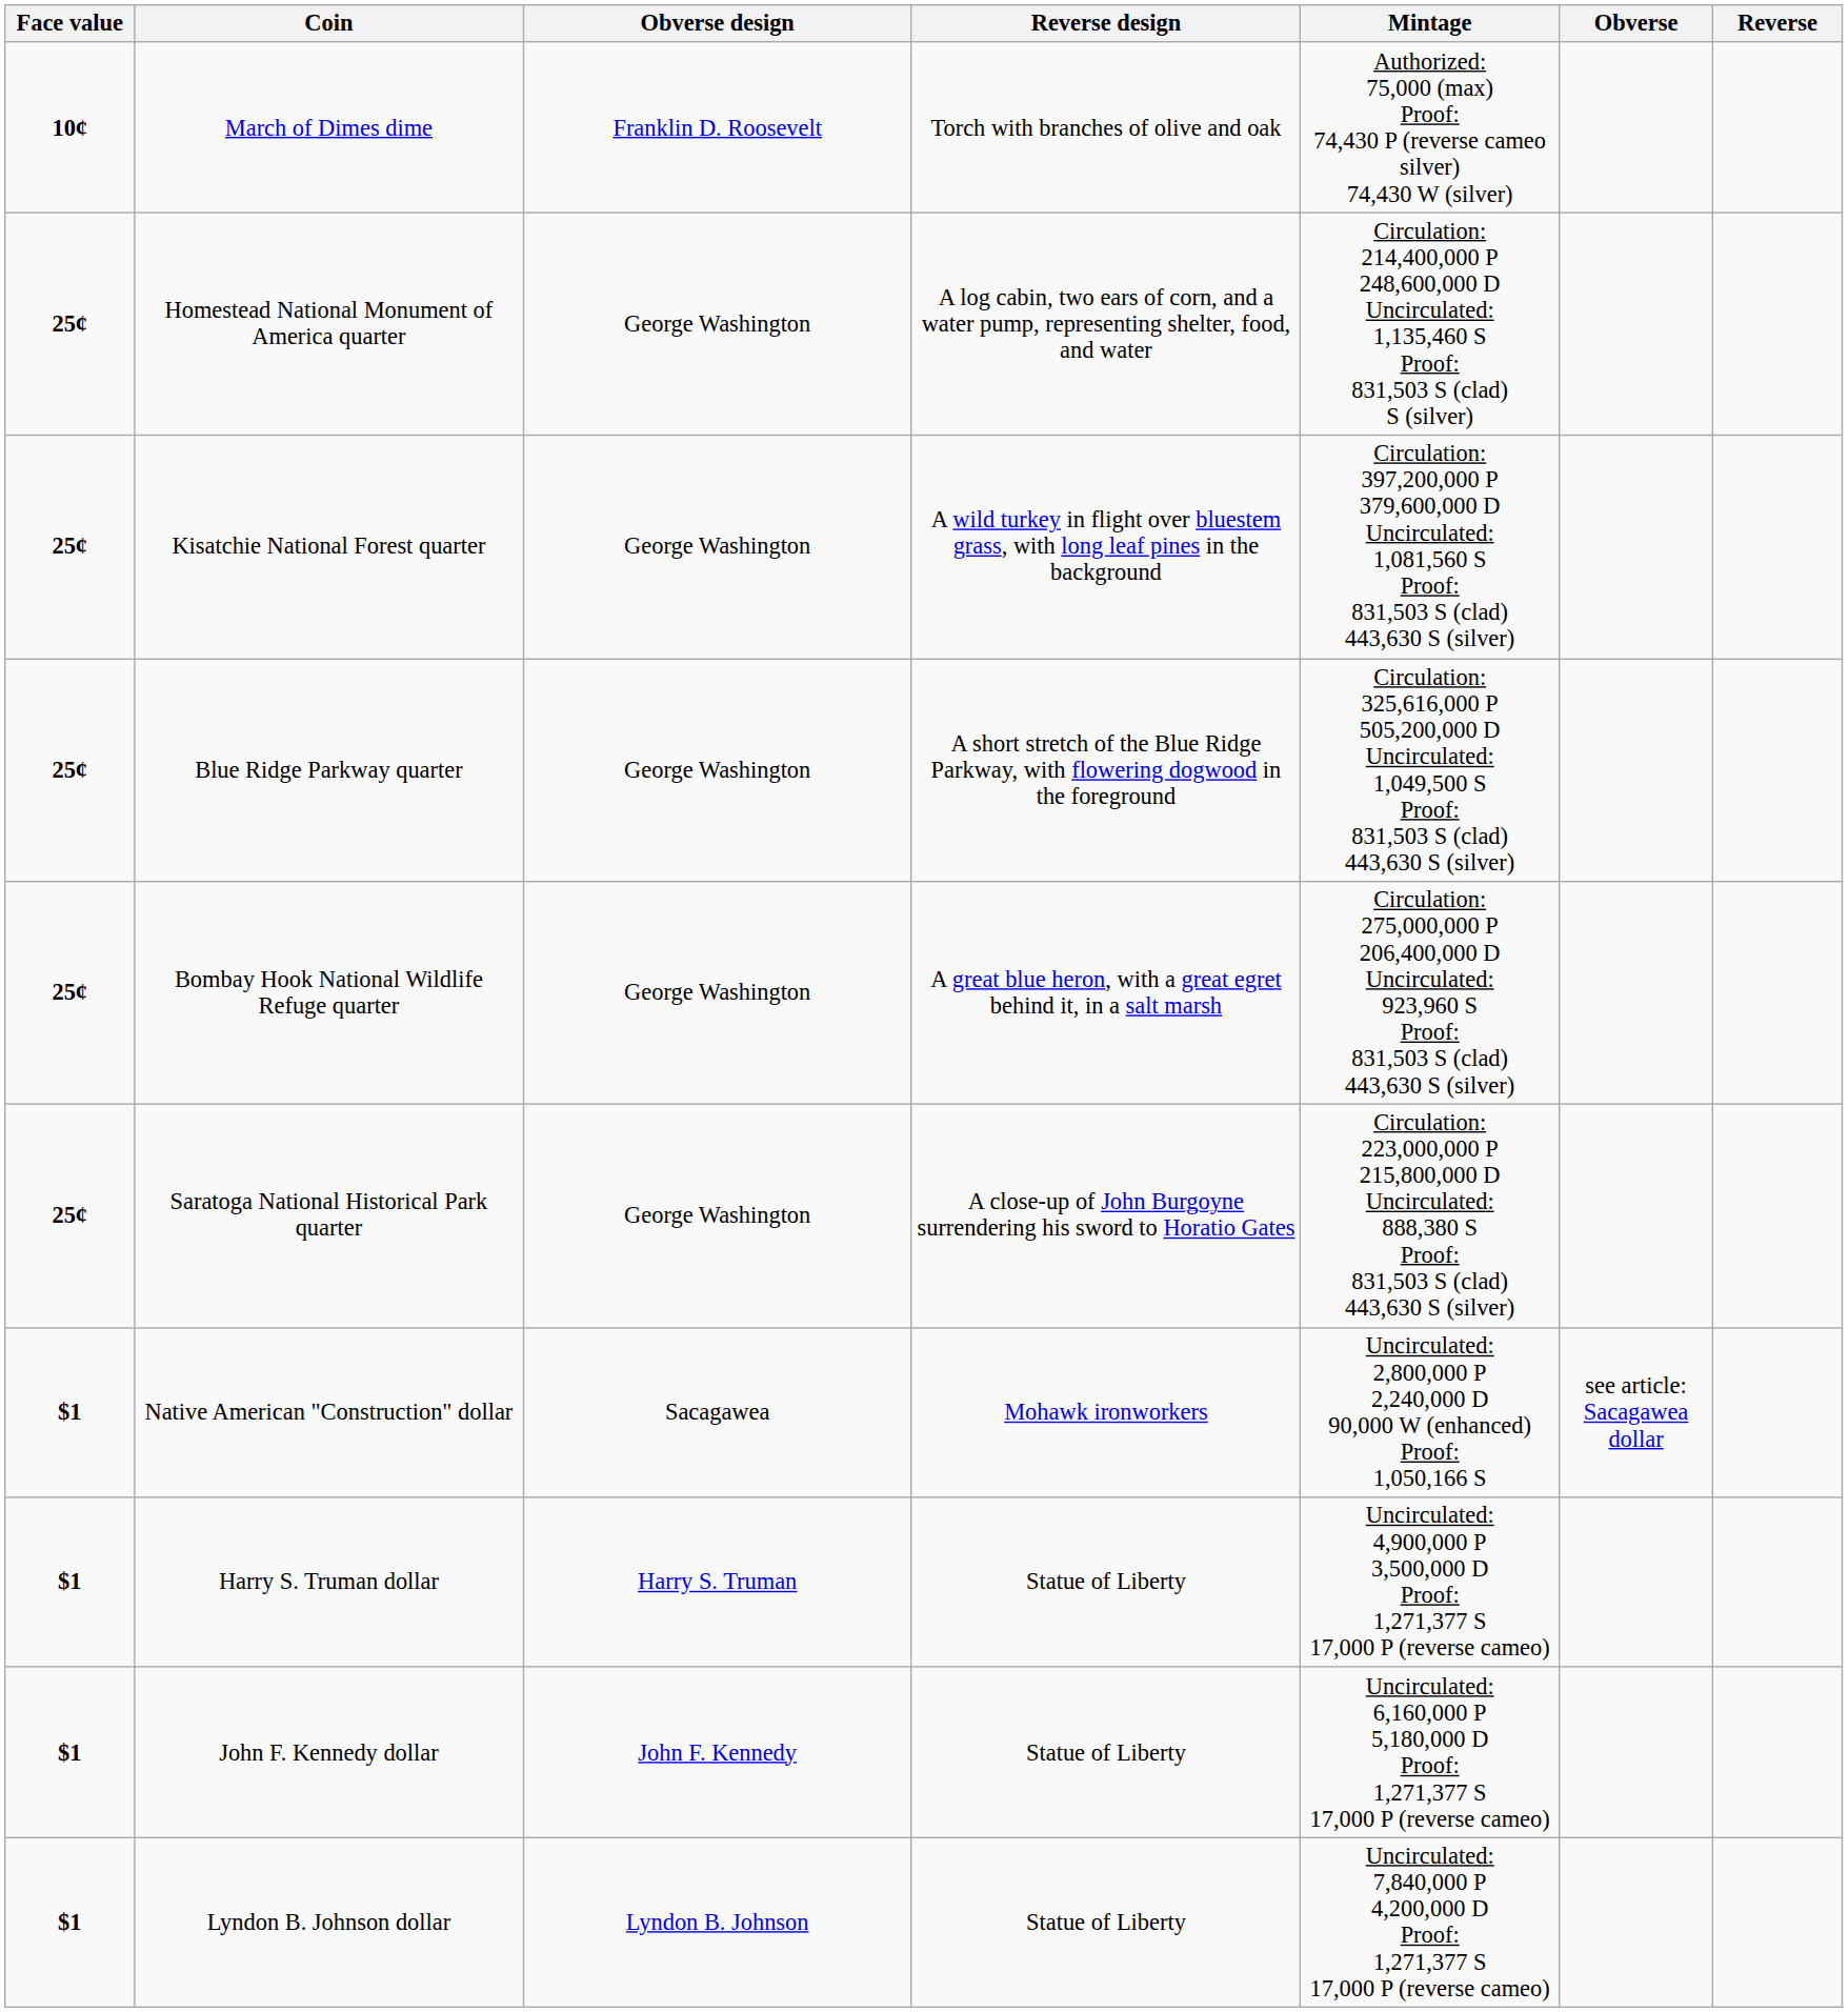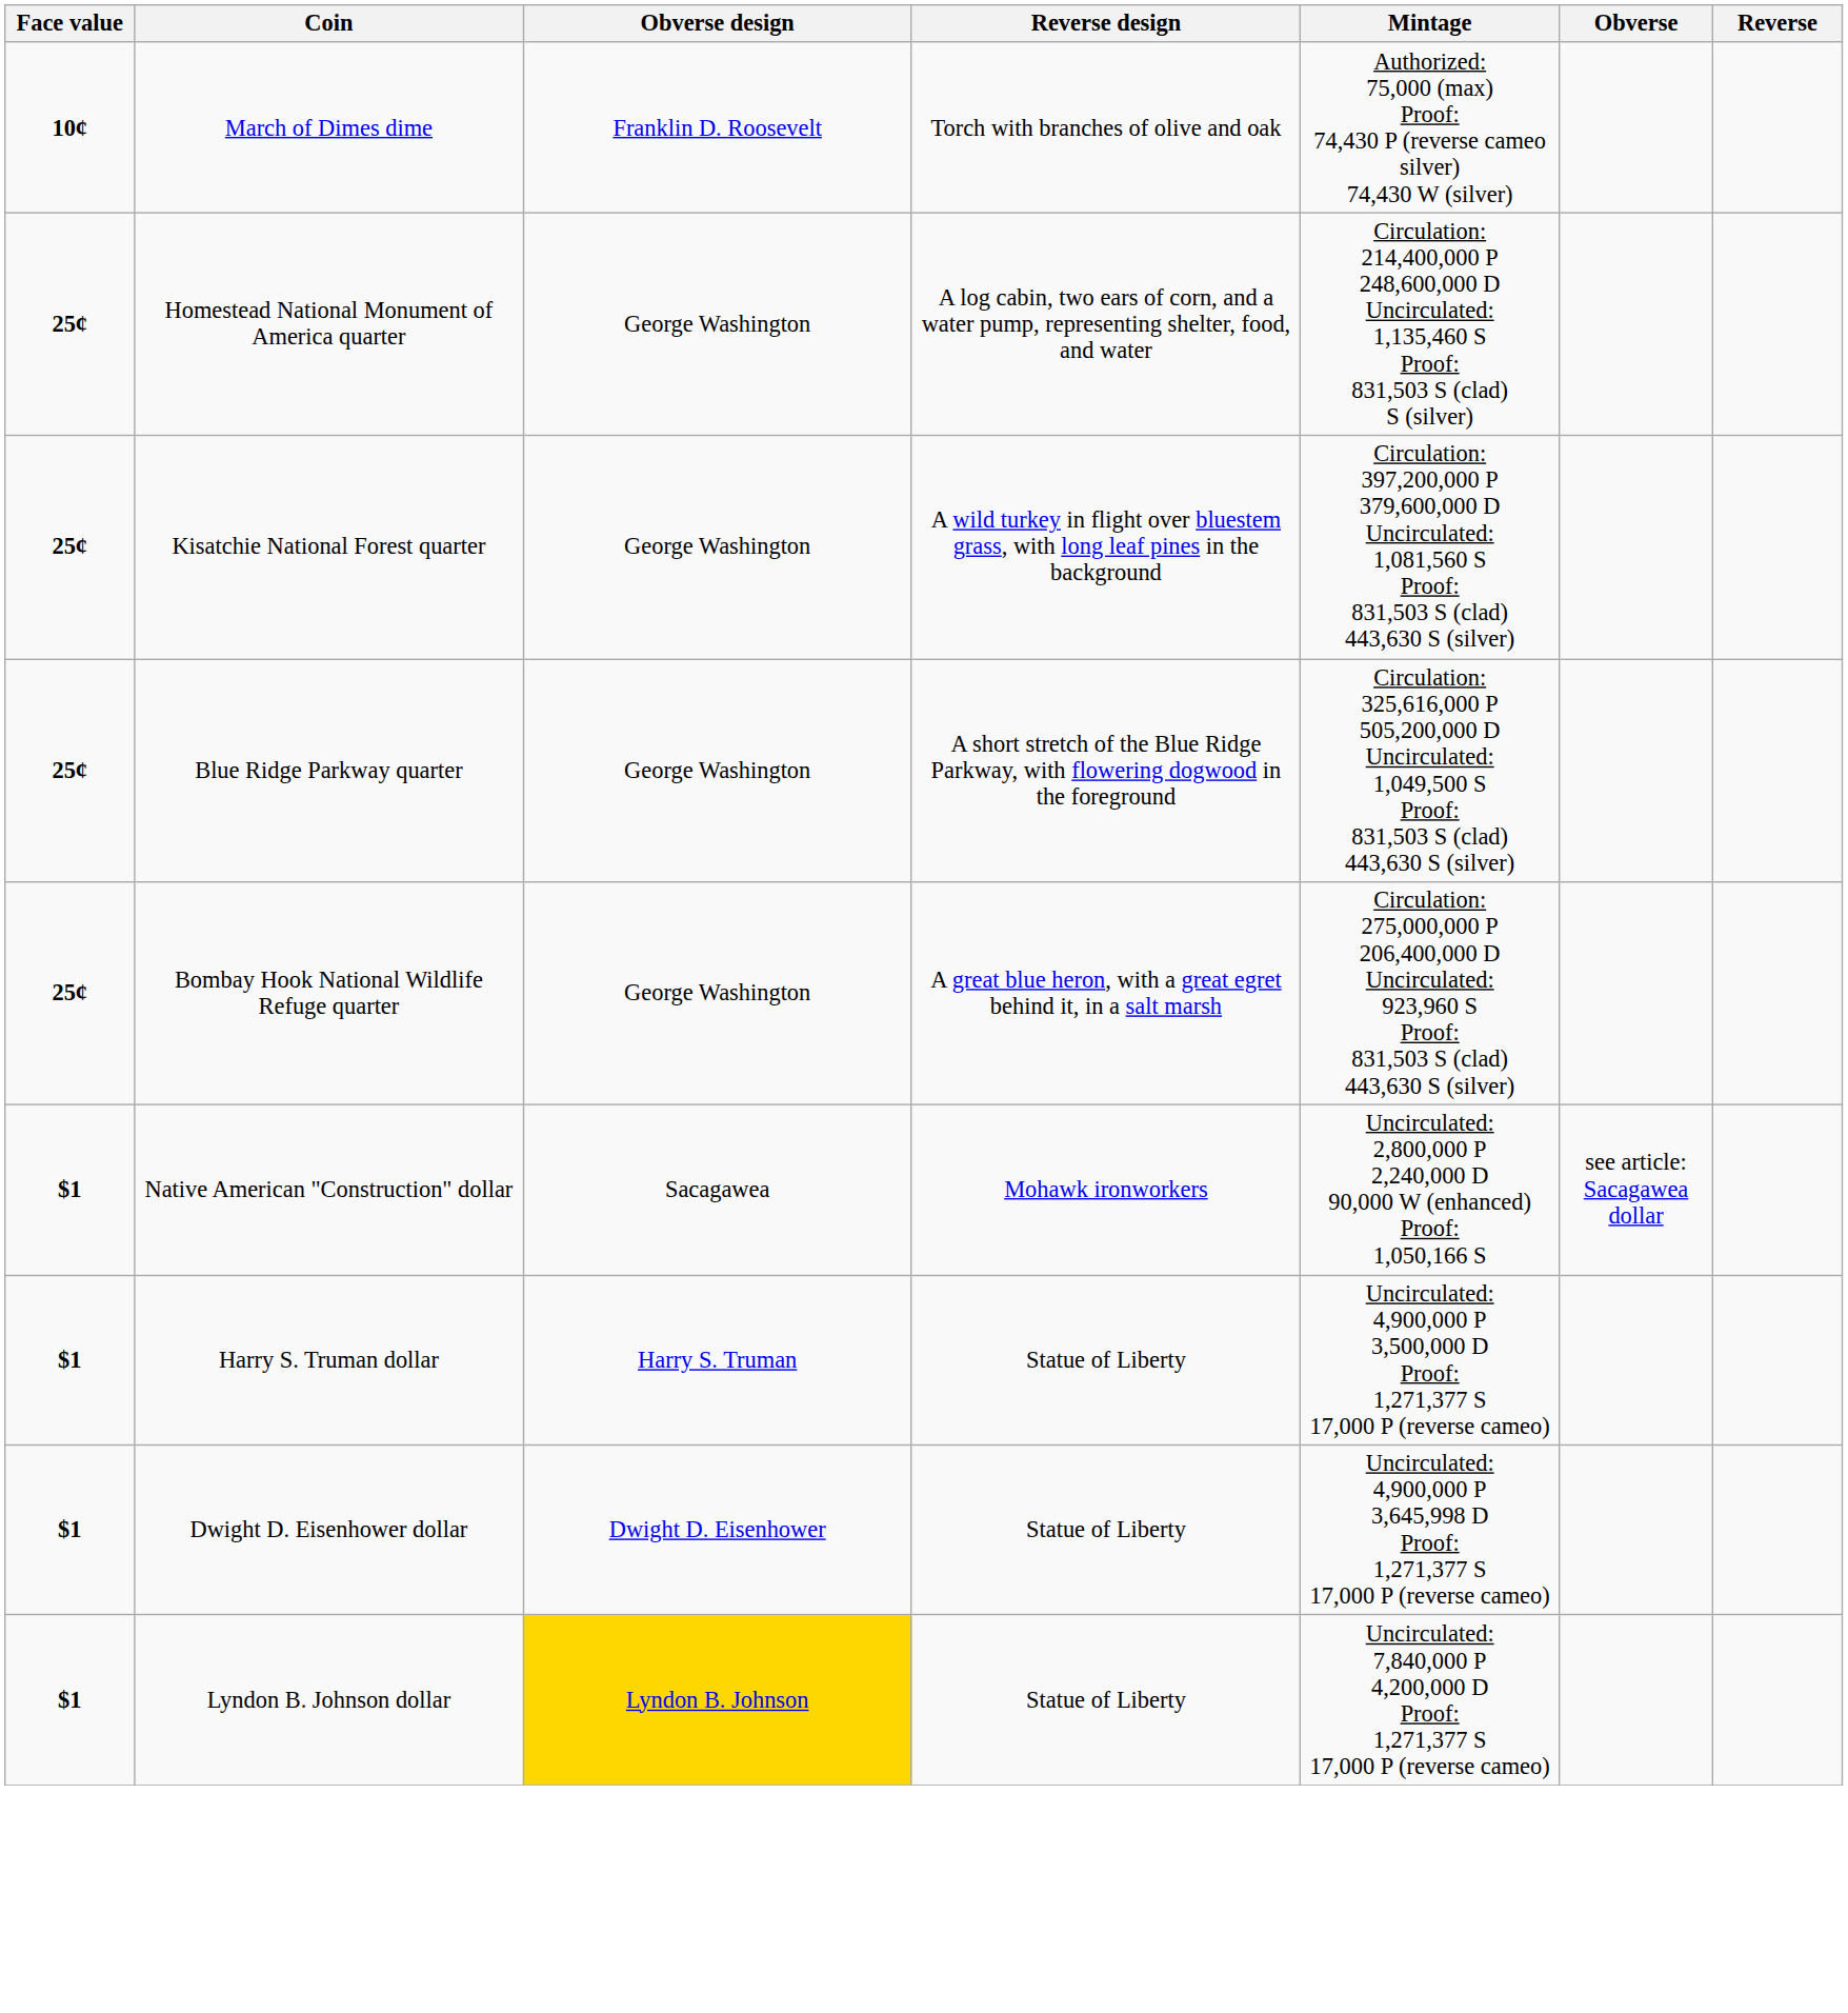- row: 25¢ | Saratoga National Historical Park quarter | George Washington | A close-up of John Burgoyne surrendering his sword to Horatio Gates | Circulation: 223,000,000 P 215,800,000 D Uncirculated: 888,380 S Proof: 831,503 S (clad) 443,630 S (silver)
+ row: $1 | Dwight D. Eisenhower dollar | Dwight D. Eisenhower | Statue of Liberty | Uncirculated: 4,900,000 P 3,645,998 D Proof: 1,271,377 S 17,000 P (reverse cameo)
- row: $1 | John F. Kennedy dollar | John F. Kennedy | Statue of Liberty | Uncirculated: 6,160,000 P 5,180,000 D Proof: 1,271,377 S 17,000 P (reverse cameo)
Lyndon B. Johnson dollar | Obverse design: no background -> gold background
